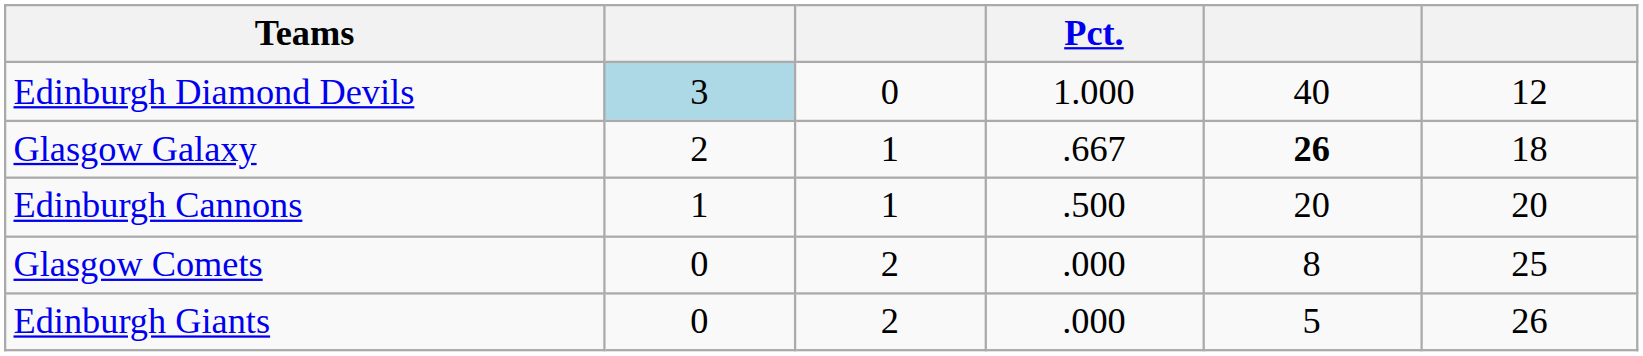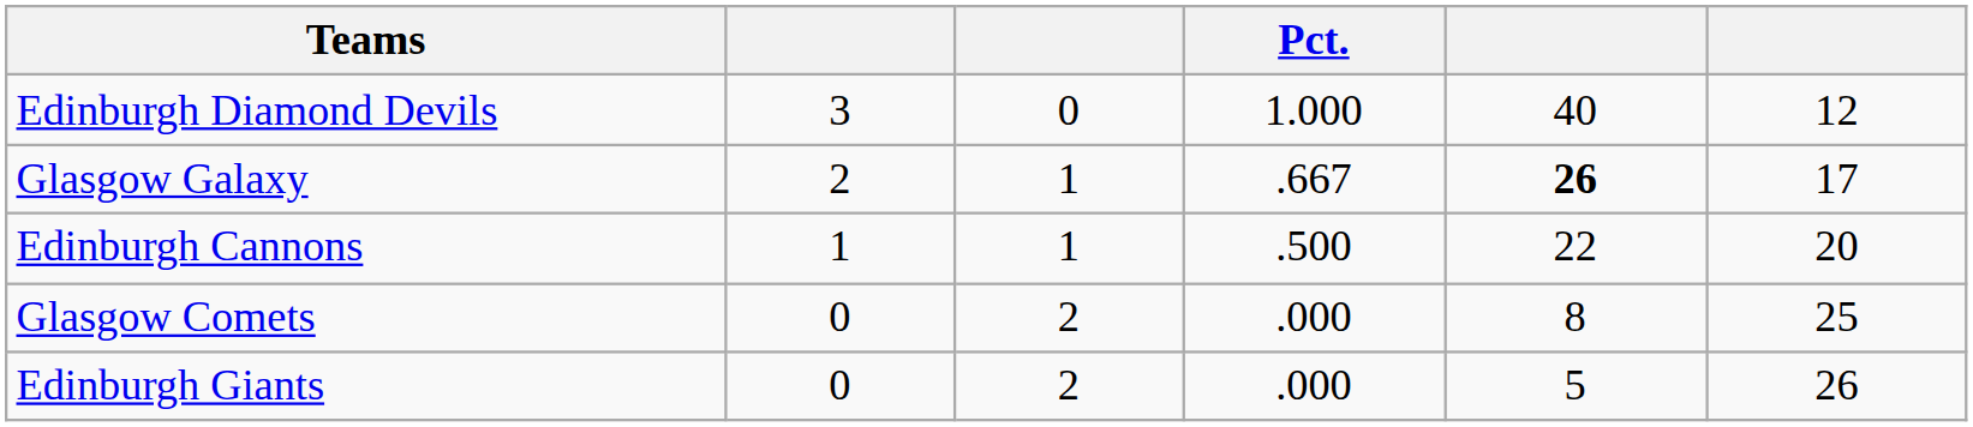Edinburgh Diamond Devils | column 2: lightblue background -> no background
Glasgow Galaxy | column 6: 18 -> 17
Edinburgh Cannons | column 5: 20 -> 22
